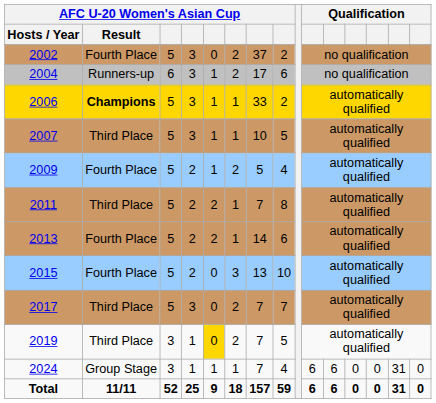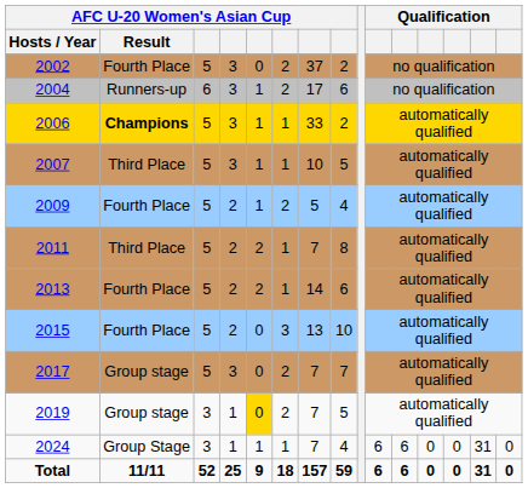2017 | AFC U-20 Women's Asian Cup / Result: Third Place -> Group stage
2019 | AFC U-20 Women's Asian Cup / Result: Third Place -> Group stage
